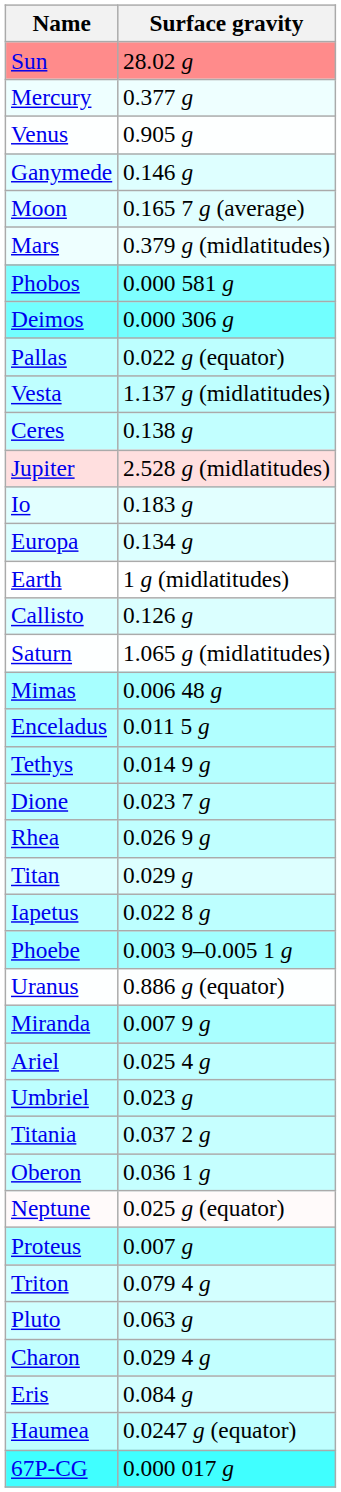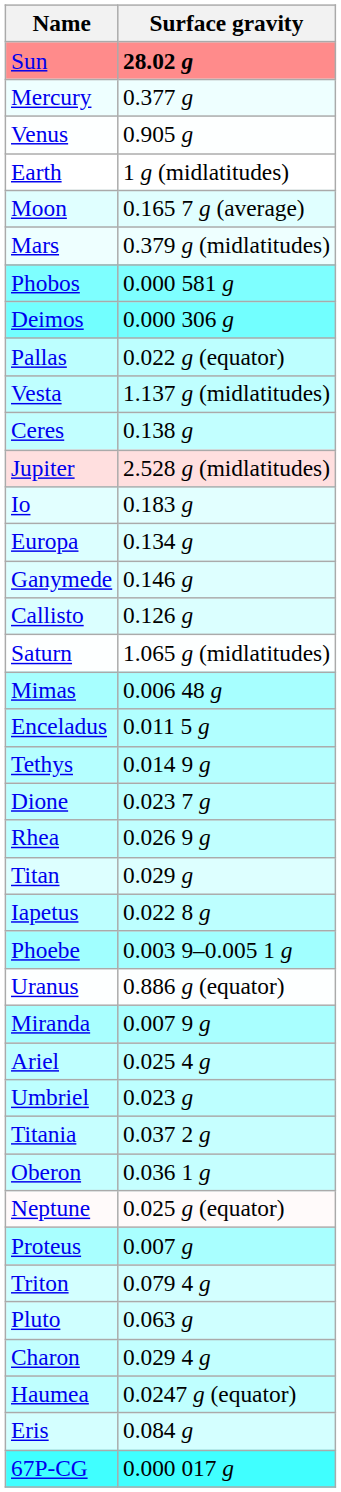Sun | Surface gravity: normal -> bold
rows swapped: Earth <-> Ganymede
rows swapped: Eris <-> Haumea
